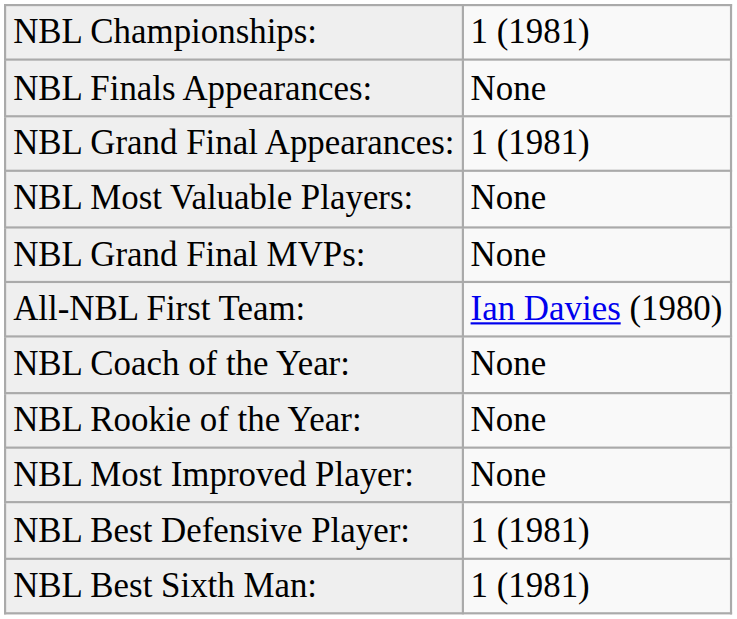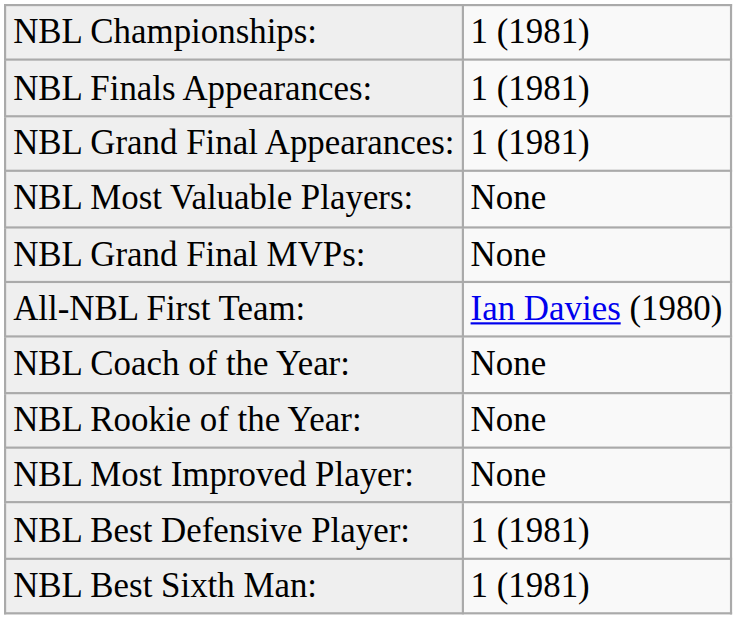NBL Finals Appearances: | column 2: None -> 1 (1981)
